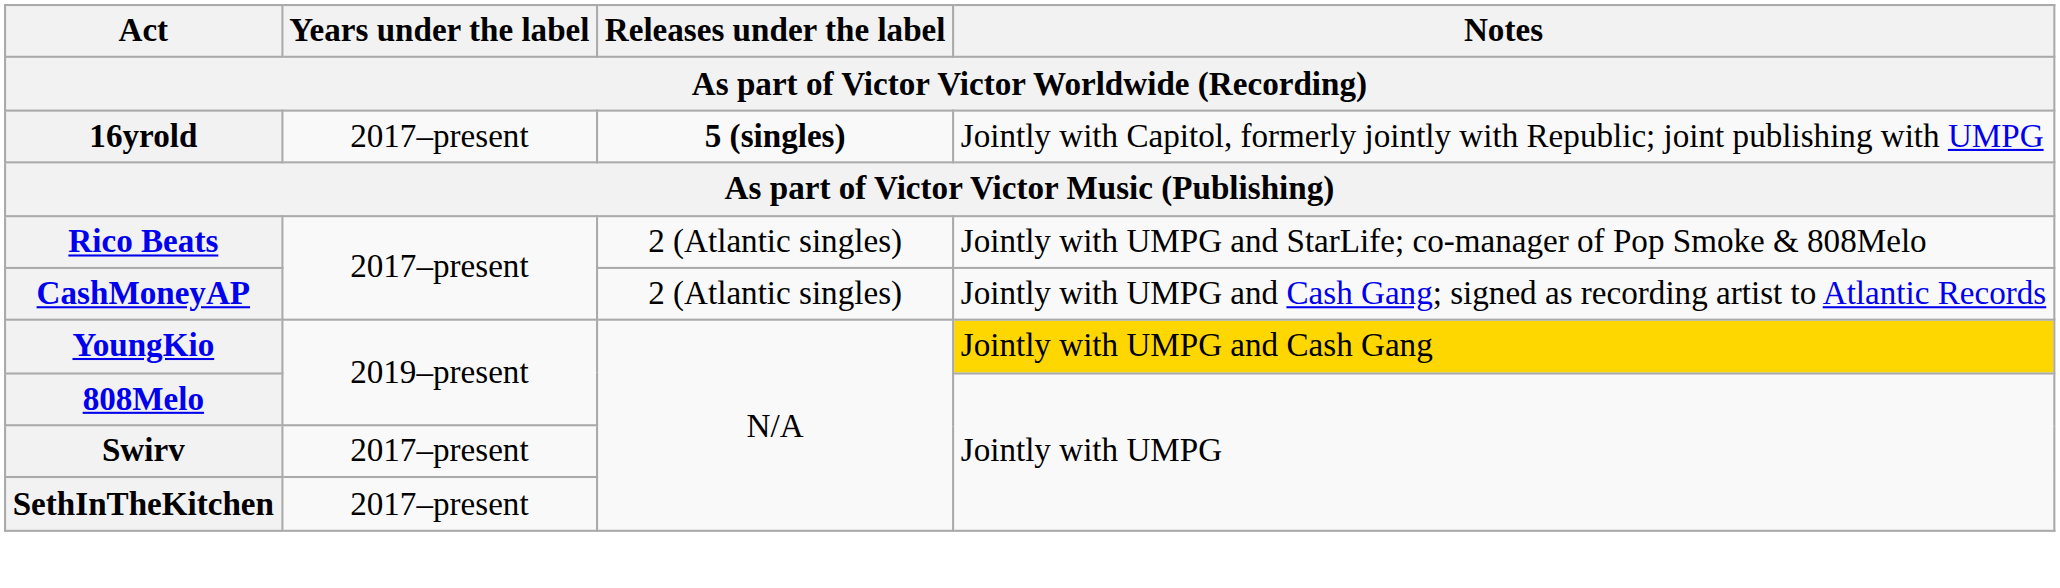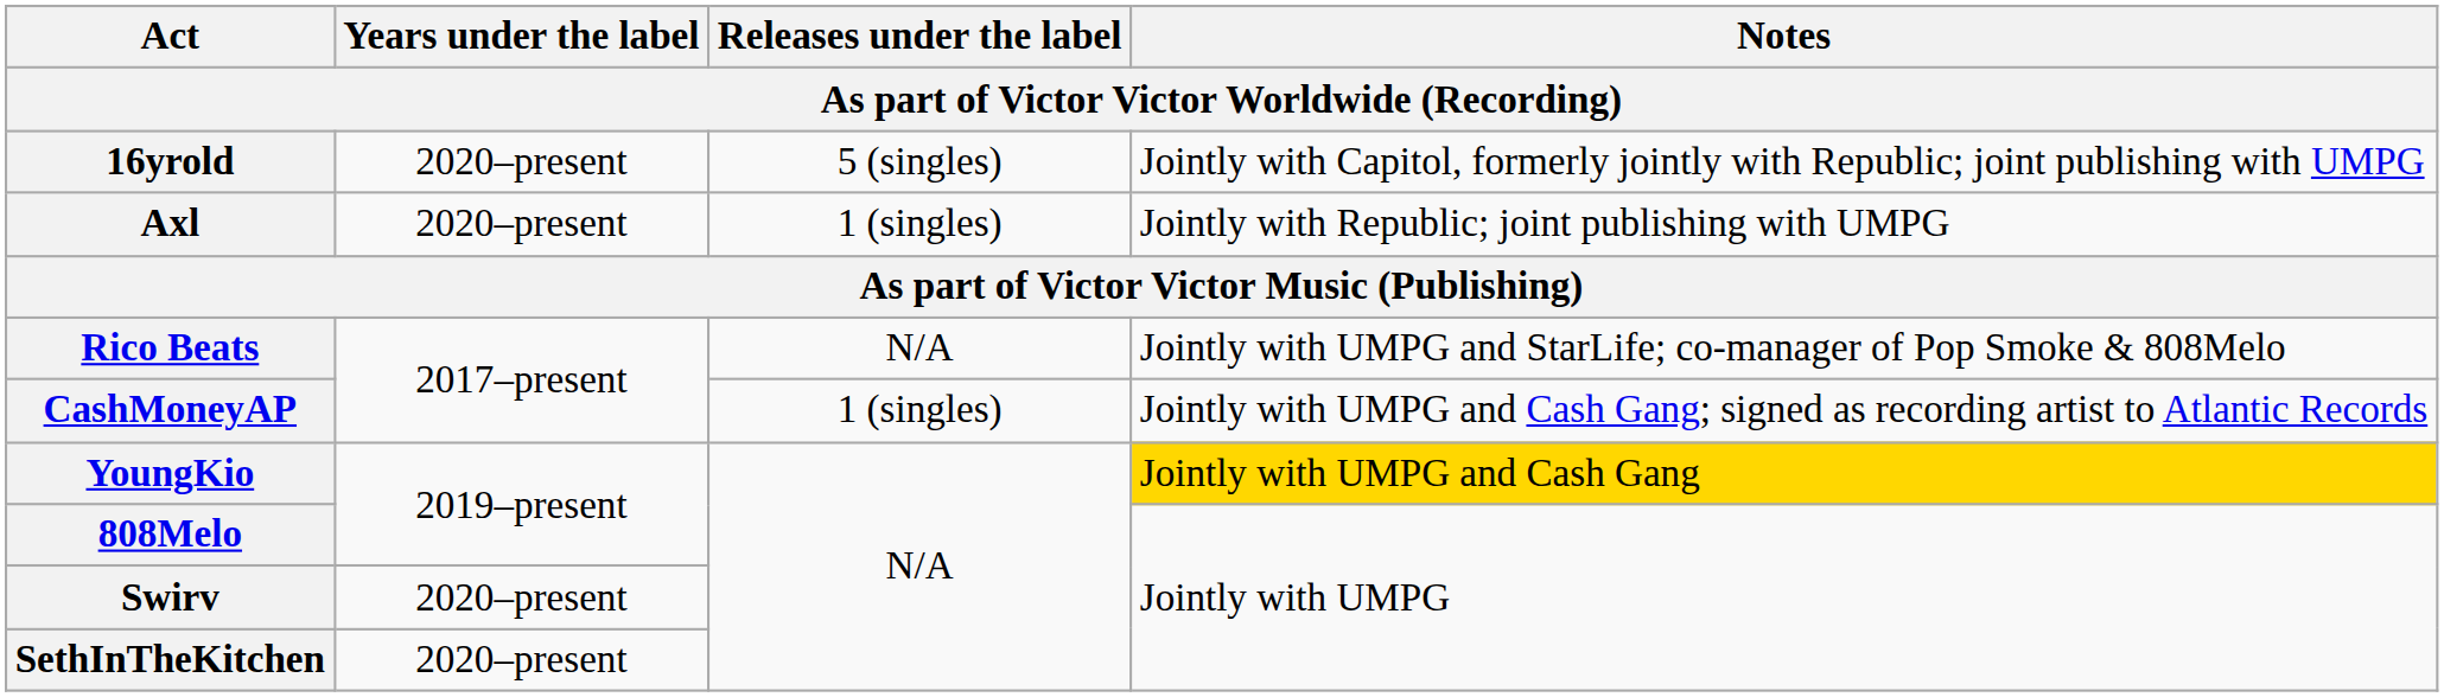16yrold | Years under the label: 2017–present -> 2020–present
16yrold | Releases under the label: bold -> normal
+ row: Axl | 2020–present | 1 (singles) | Jointly with Republic; joint publishing with UMPG
Rico Beats | Releases under the label: 2 (Atlantic singles) -> N/A
CashMoneyAP | Releases under the label: 2 (Atlantic singles) -> 1 (singles)
Swirv | Years under the label: 2017–present -> 2020–present
SethInTheKitchen | Years under the label: 2017–present -> 2020–present
